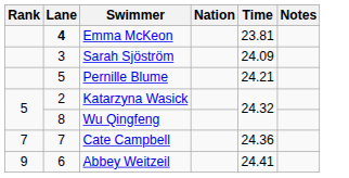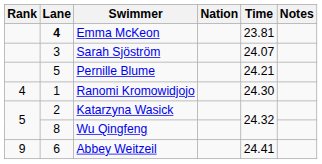Sarah Sjöström | Time: 24.09 -> 24.07
+ row: 4 | 1 | Ranomi Kromowidjojo | 24.30
- row: 7 | 7 | Cate Campbell | 24.36
